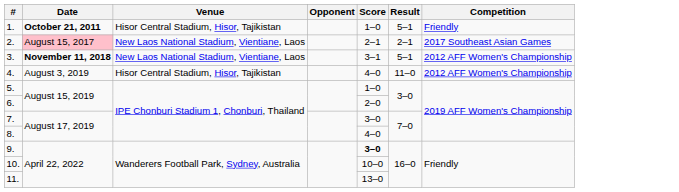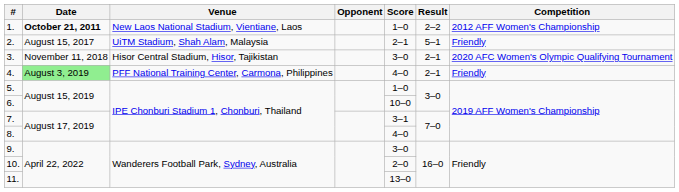1. | Venue: Hisor Central Stadium, Hisor, Tajikistan -> New Laos National Stadium, Vientiane, Laos
1. | Result: 5–1 -> 2–2
1. | Competition: Friendly -> 2012 AFF Women's Championship
2. | Date: pink background -> no background
2. | Venue: New Laos National Stadium, Vientiane, Laos -> UiTM Stadium, Shah Alam, Malaysia
2. | Result: 2–1 -> 5–1
2. | Competition: 2017 Southeast Asian Games -> Friendly
3. | Date: bold -> normal
3. | Venue: New Laos National Stadium, Vientiane, Laos -> Hisor Central Stadium, Hisor, Tajikistan
3. | Score: 3–1 -> 3–0
3. | Result: 5–1 -> 2–1
3. | Competition: 2012 AFF Women's Championship -> 2020 AFC Women's Olympic Qualifying Tournament
4. | Date: no background -> lightgreen background
4. | Venue: Hisor Central Stadium, Hisor, Tajikistan -> PFF National Training Center, Carmona, Philippines
4. | Result: 11–0 -> 2–1
4. | Competition: 2012 AFF Women's Championship -> Friendly
6. | Score: 2–0 -> 10–0
7. | Score: 3–0 -> 3–1
9. | Score: bold -> normal
10. | Score: 10–0 -> 2–0
